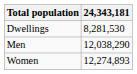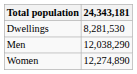Women | 24,343,181: 12,274,893 -> 12,274,890
